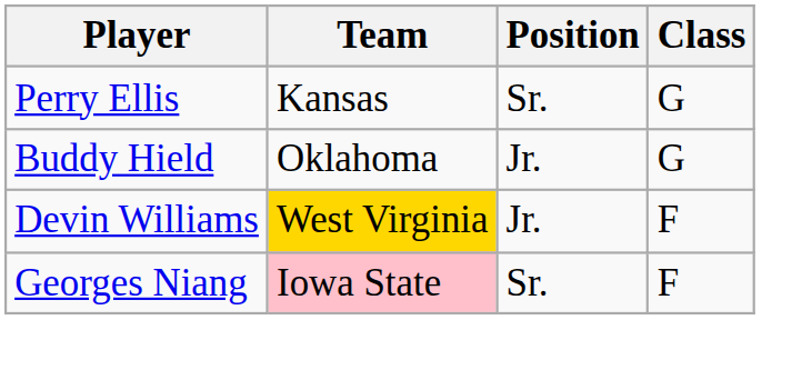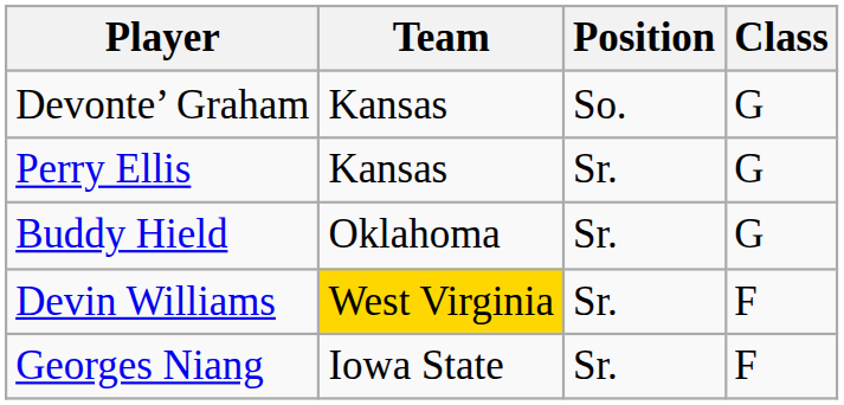+ row: Devonte’ Graham | Kansas | So. | G
Buddy Hield | Position: Jr. -> Sr.
Devin Williams | Position: Jr. -> Sr.
Georges Niang | Team: pink background -> no background
